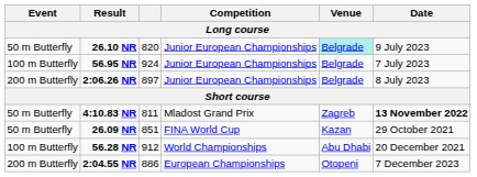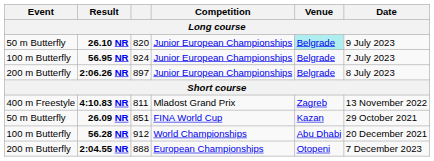4:10.83 NR | Event: 50 m Butterfly -> 400 m Freestyle
4:10.83 NR | Date: bold -> normal
2:04.55 NR | column 3: 886 -> 888
